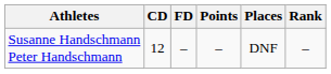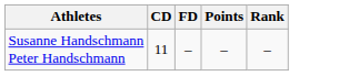- column: Places | DNF
Susanne Handschmann Peter Handschmann | CD: 12 -> 11
